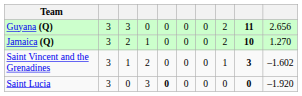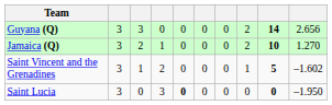Guyana (Q) | column 9: 11 -> 14
Saint Vincent and the Grenadines | column 9: 3 -> 5
Saint Lucia | column 10: –1.920 -> –1.950
